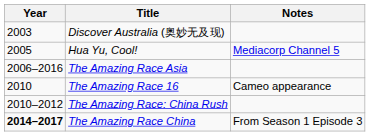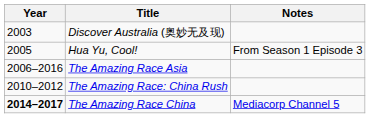Hua Yu, Cool! | Notes: Mediacorp Channel 5 -> From Season 1 Episode 3
- row: 2010 | The Amazing Race 16 | Cameo appearance
The Amazing Race China | Notes: From Season 1 Episode 3 -> Mediacorp Channel 5
